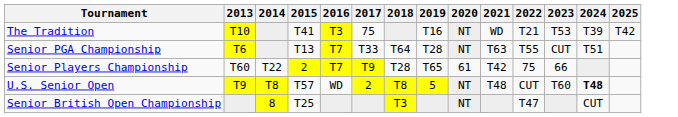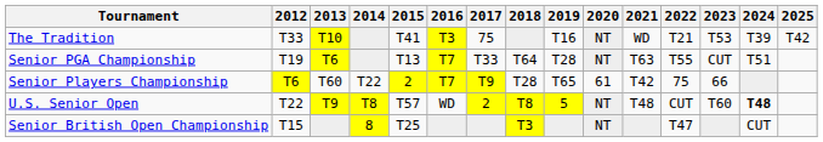+ column: 2012 | T33 | T19 | T6 | T22 | T15
